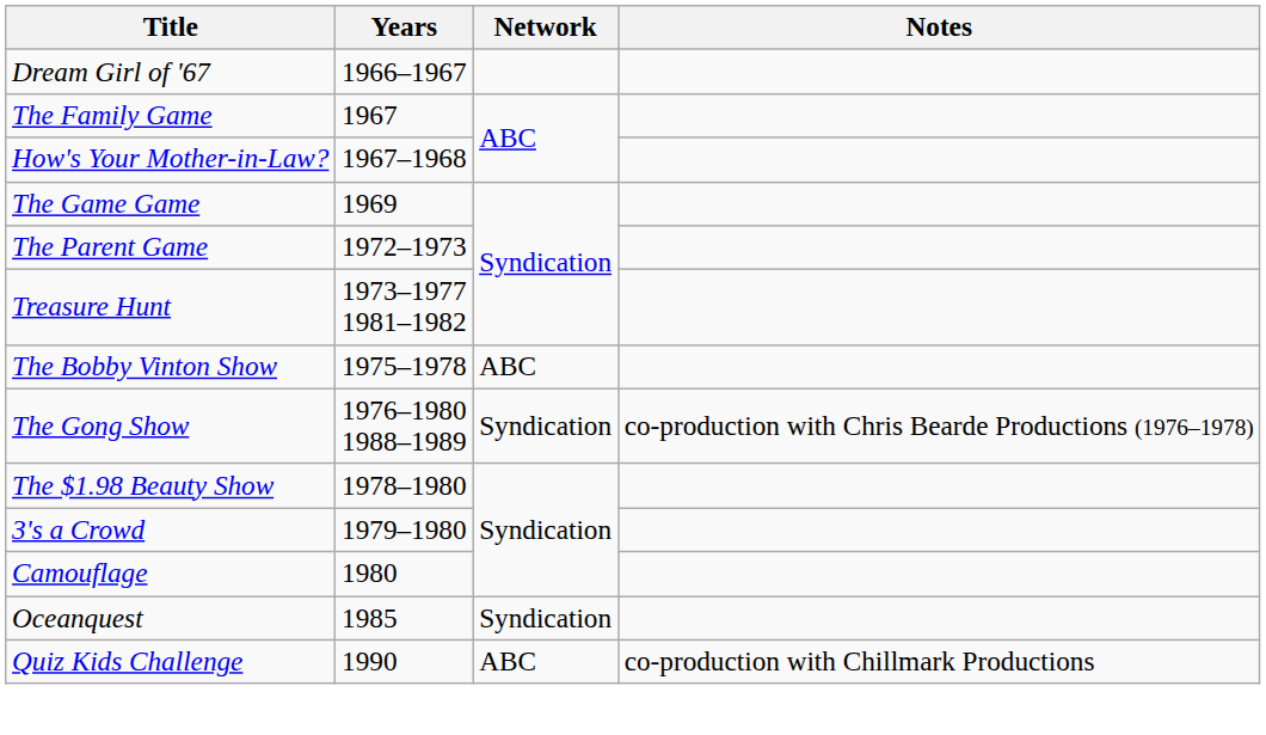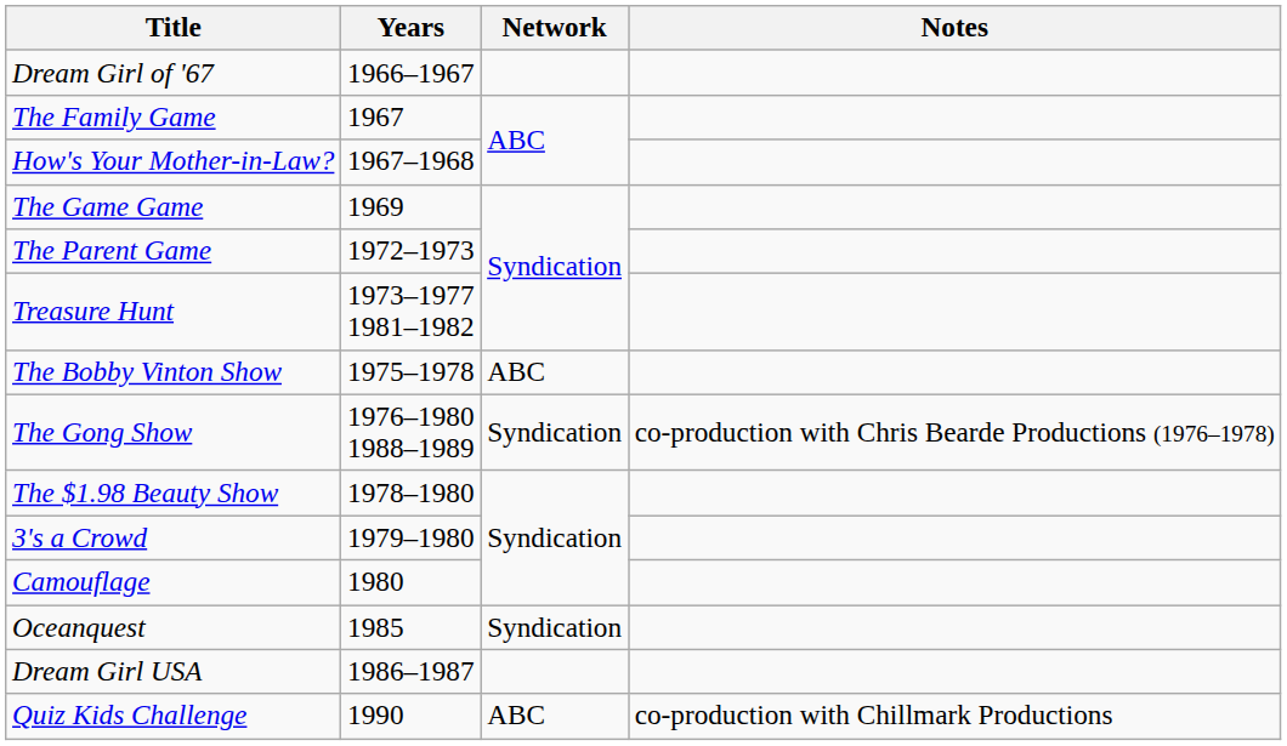+ row: Dream Girl USA | 1986–1987
